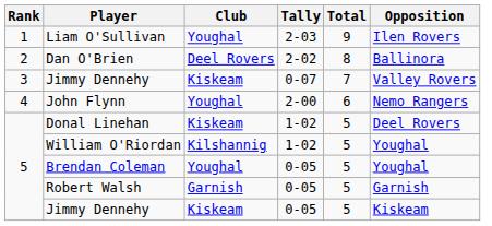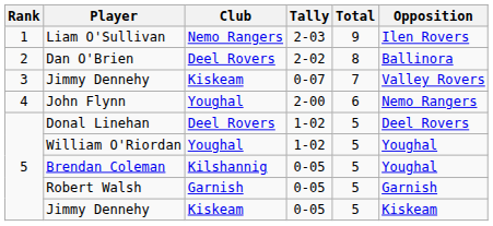Liam O'Sullivan | Club: Youghal -> Nemo Rangers
Donal Linehan | Club: Kiskeam -> Deel Rovers
William O'Riordan | Club: Kilshannig -> Youghal
Brendan Coleman | Club: Youghal -> Kilshannig
